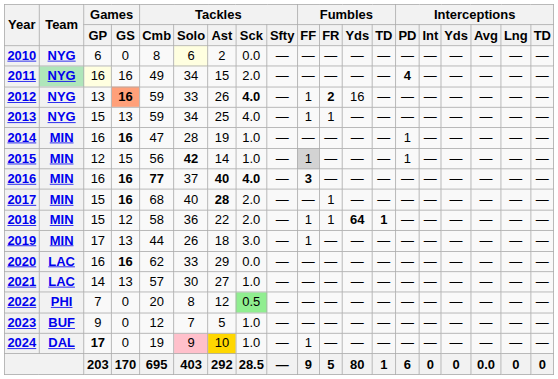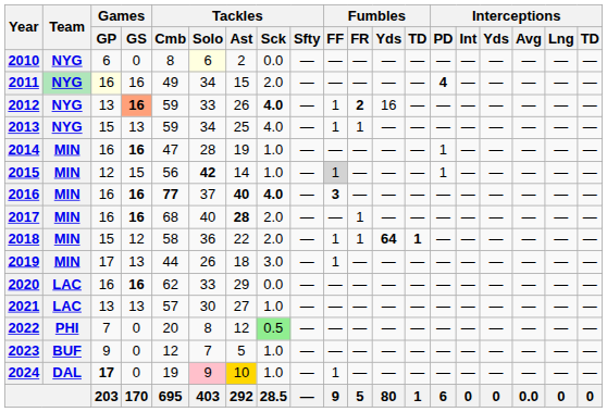2017 | Games / GP: 15 -> 16
2021 | Games / GP: 14 -> 13
